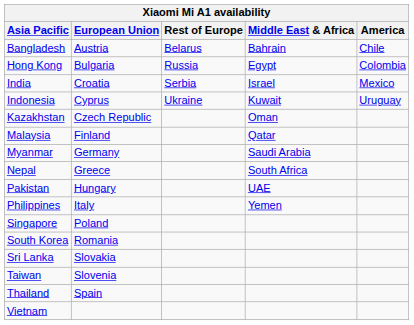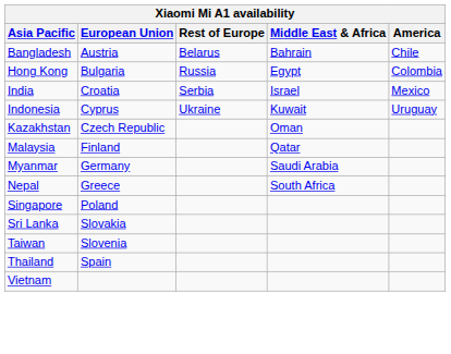- row: Pakistan | Hungary | UAE
- row: Philippines | Italy | Yemen
- row: South Korea | Romania
